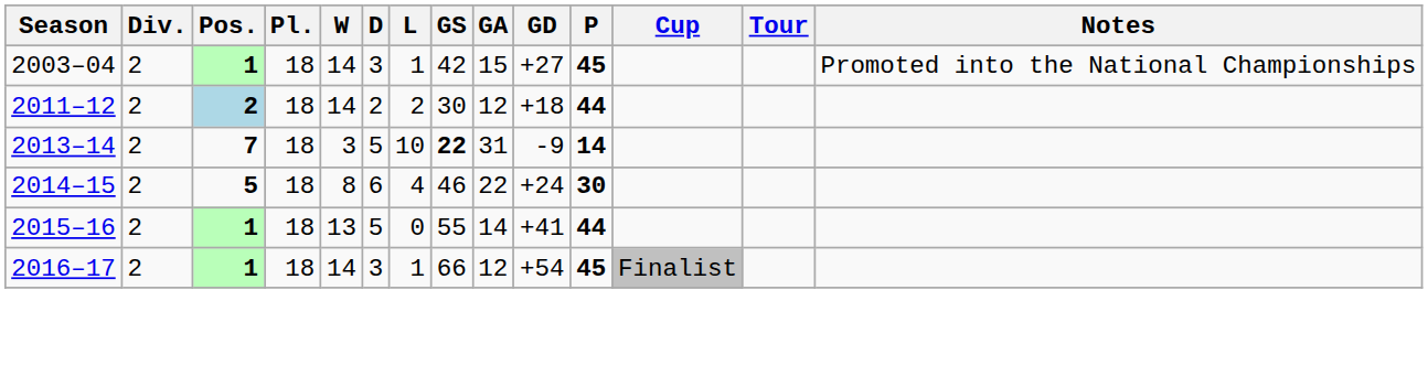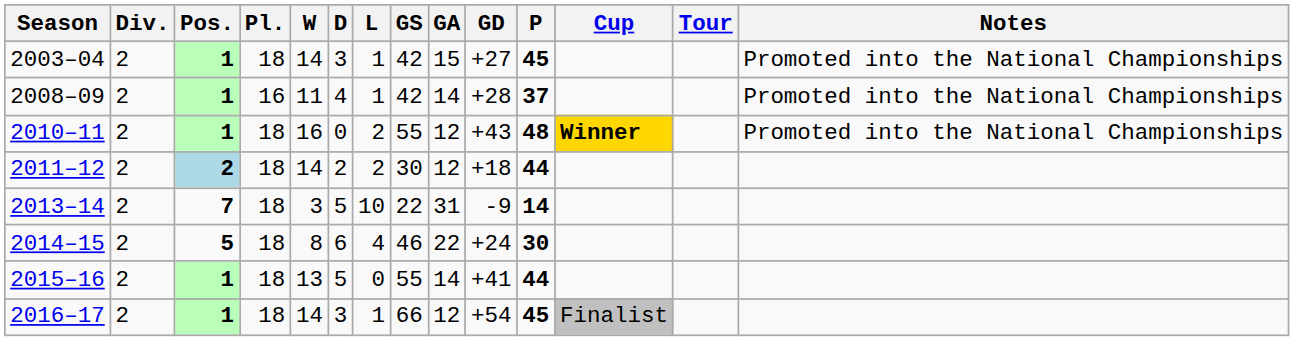+ row: 2008–09 | 2 | 1 | 16 | 11 | 4 | 1 | 42 | 14 | +28 | 37 | Promoted into the National Championships
+ row: 2010–11 | 2 | 1 | 18 | 16 | 0 | 2 | 55 | 12 | +43 | 48 | Winner | Promoted into the National Championships
2013–14 | GS: bold -> normal
